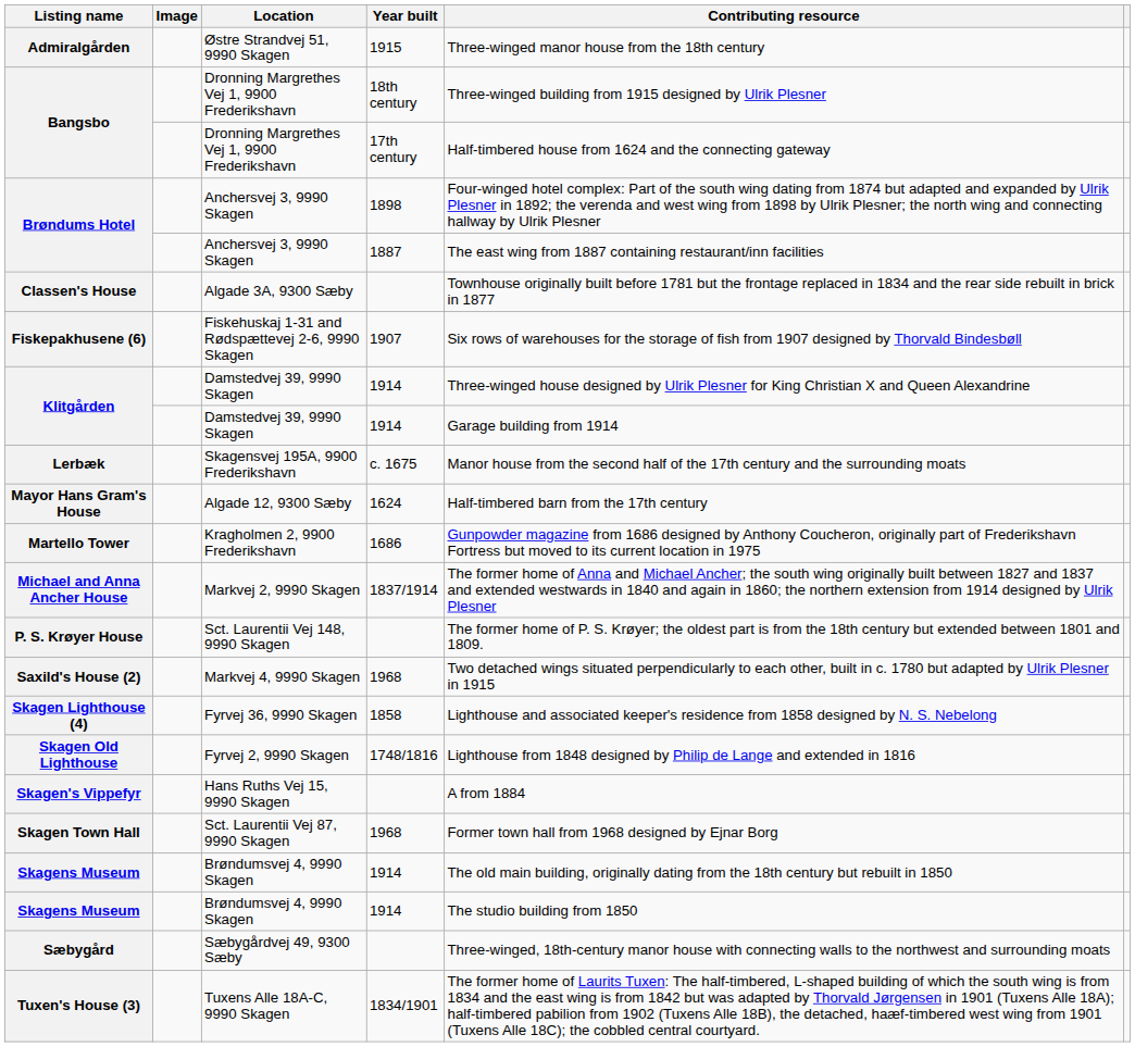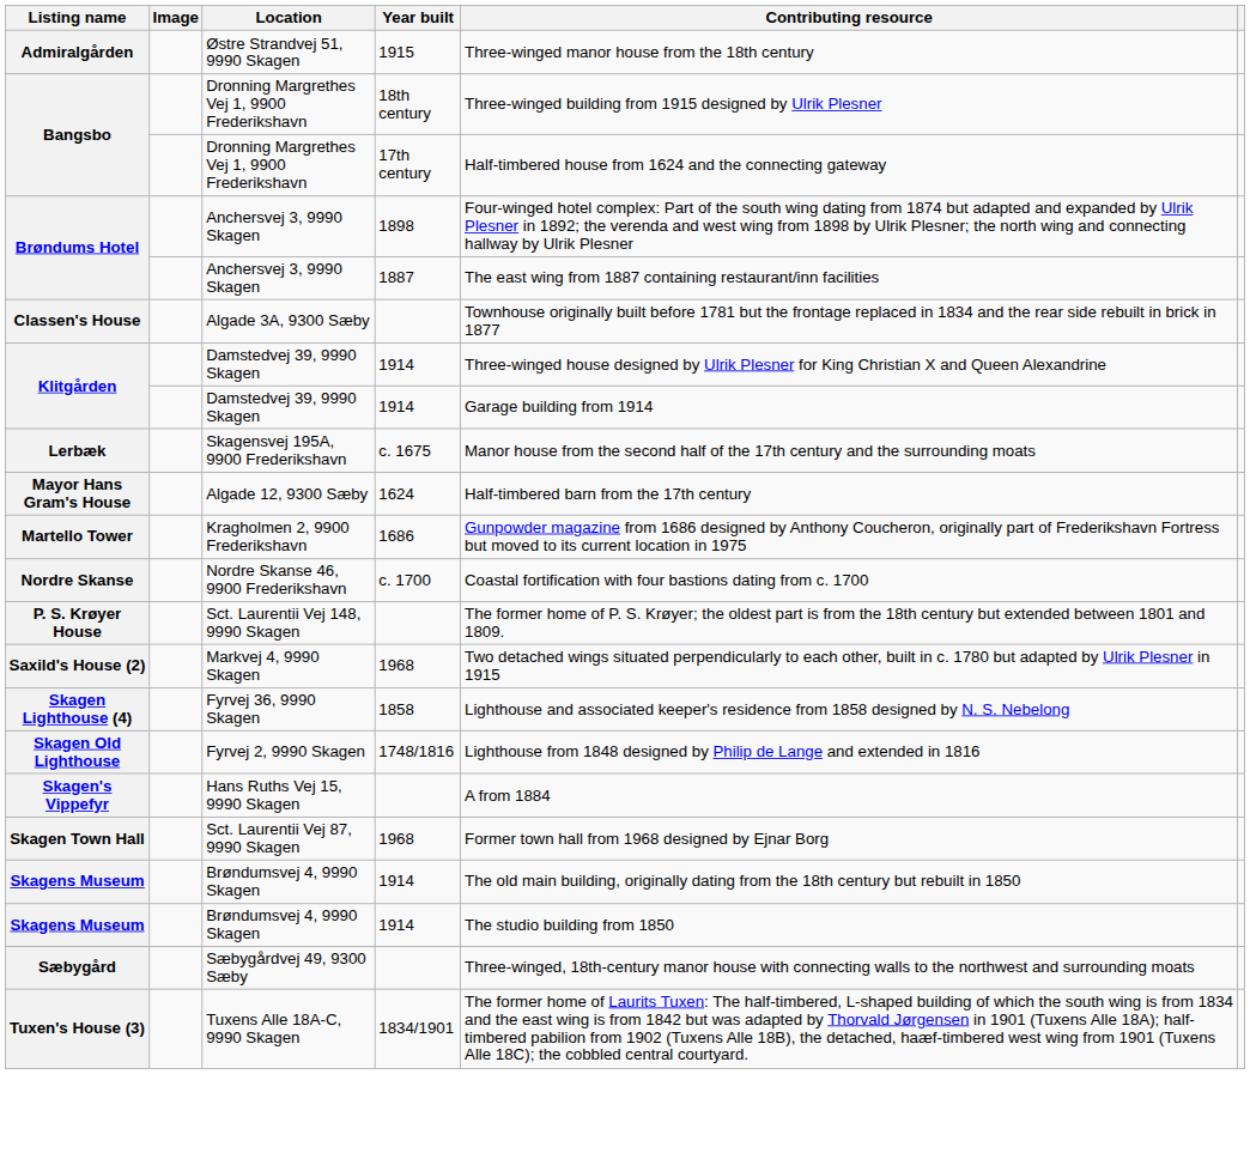- row: Fiskepakhusene (6) | Fiskehuskaj 1-31 and Rødspættevej 2-6, 9990 Skagen | 1907 | Six rows of warehouses for the storage of fish from 1907 designed by Thorvald Bindesbøll
- row: Michael and Anna Ancher House | Markvej 2, 9990 Skagen | 1837/1914 | The former home of Anna and Michael Ancher; the south wing originally built between 1827 and 1837 and extended westwards in 1840 and again in 1860; the northern extension from 1914 designed by Ulrik Plesner
+ row: Nordre Skanse | Nordre Skanse 46, 9900 Frederikshavn | c. 1700 | Coastal fortification with four bastions dating from c. 1700
